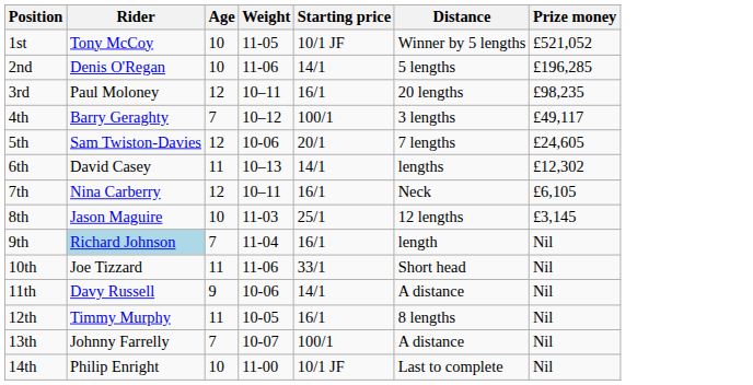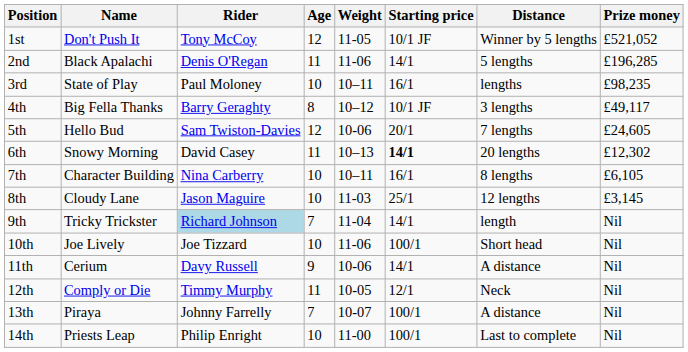+ column: Name | Don't Push It | Black Apalachi | State of Play | Big Fella Thanks | Hello Bud | Snowy Morning | Character Building | Cloudy Lane | Tricky Trickster | Joe Lively | Cerium | Comply or Die | Piraya | Priests Leap
1st | Age: 10 -> 12
2nd | Age: 10 -> 11
3rd | Age: 12 -> 10
3rd | Distance: 20 lengths -> lengths
4th | Age: 7 -> 8
4th | Starting price: 100/1 -> 10/1 JF
6th | Starting price: normal -> bold
6th | Distance: lengths -> 20 lengths
7th | Age: 12 -> 10
7th | Distance: Neck -> 8 lengths
9th | Starting price: 16/1 -> 14/1
10th | Age: 11 -> 10
10th | Starting price: 33/1 -> 100/1
12th | Starting price: 16/1 -> 12/1
12th | Distance: 8 lengths -> Neck
14th | Starting price: 10/1 JF -> 100/1
